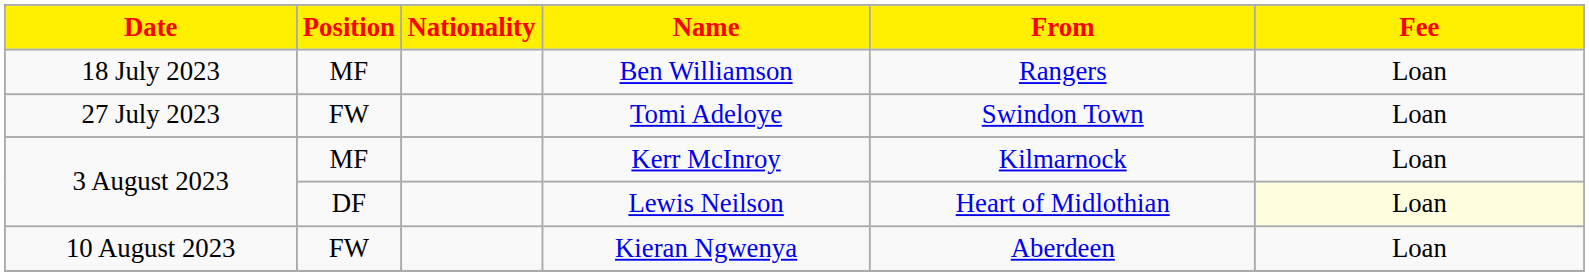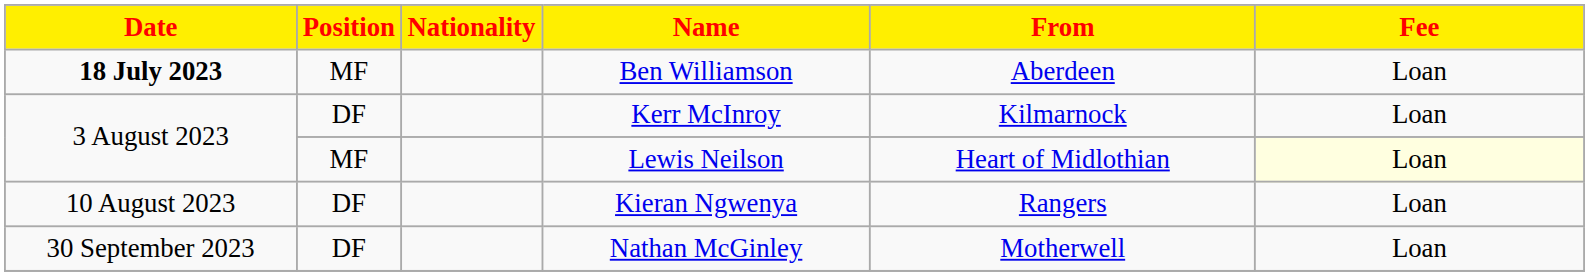Ben Williamson | Date: normal -> bold
Ben Williamson | From: Rangers -> Aberdeen
- row: 27 July 2023 | FW | Tomi Adeloye | Swindon Town | Loan
Kerr McInroy | Position: MF -> DF
Lewis Neilson | Position: DF -> MF
Kieran Ngwenya | Position: FW -> DF
Kieran Ngwenya | From: Aberdeen -> Rangers
+ row: 30 September 2023 | DF | Nathan McGinley | Motherwell | Loan
